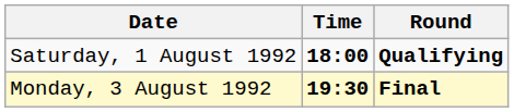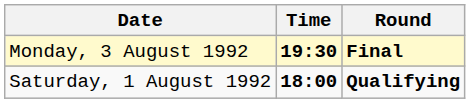rows swapped: Saturday, 1 August 1992 <-> Monday, 3 August 1992
